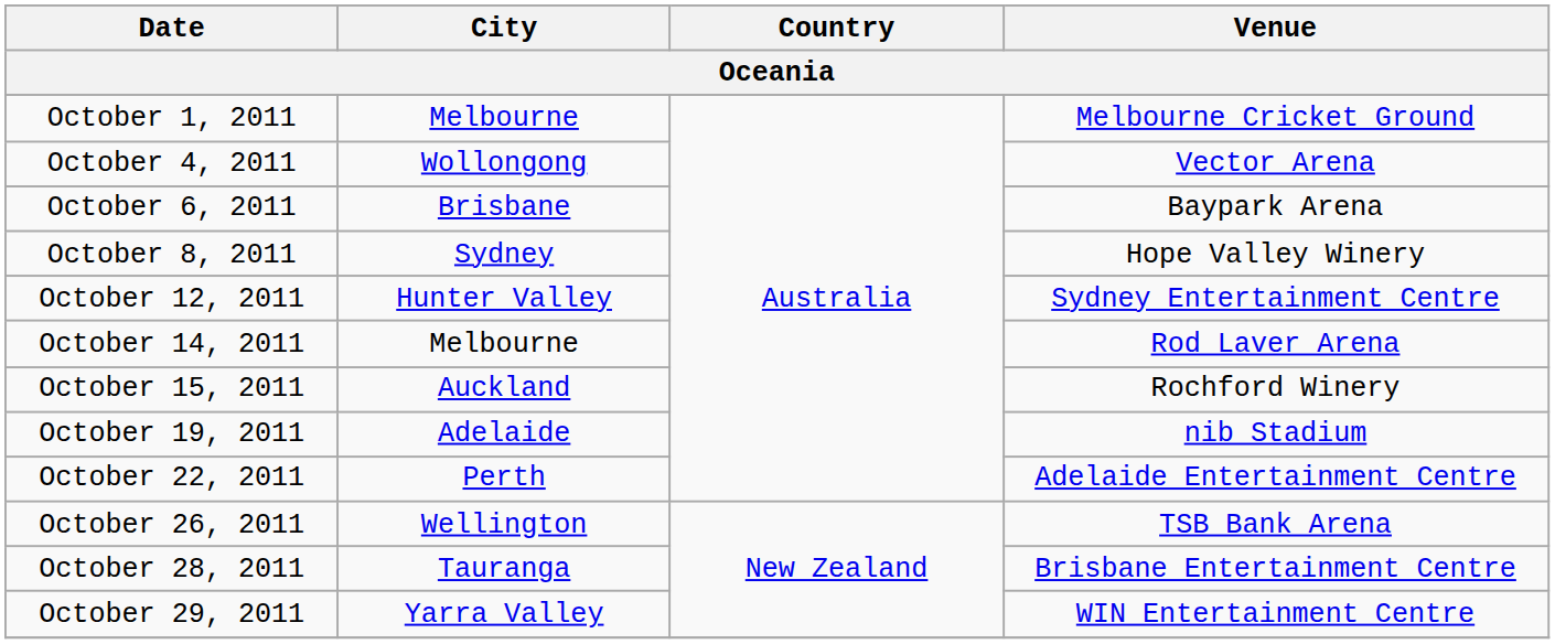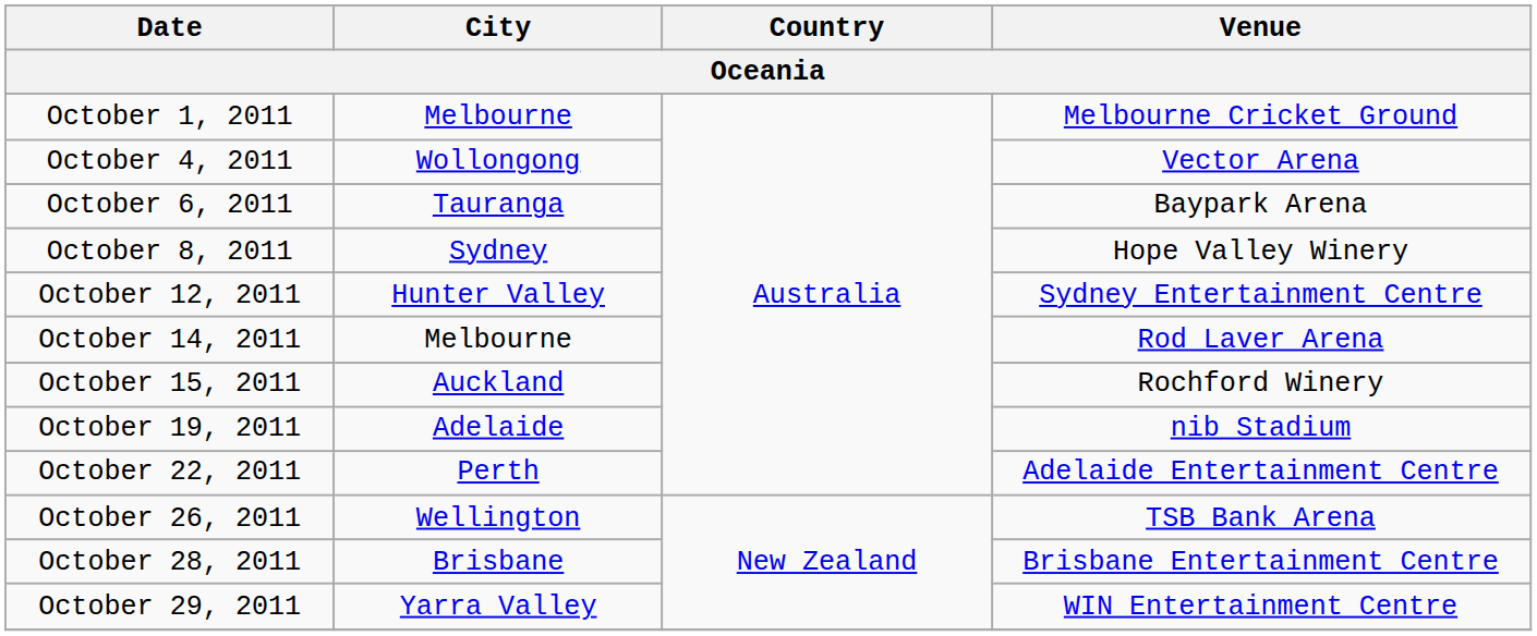October 6, 2011 | City: Brisbane -> Tauranga
October 28, 2011 | City: Tauranga -> Brisbane
